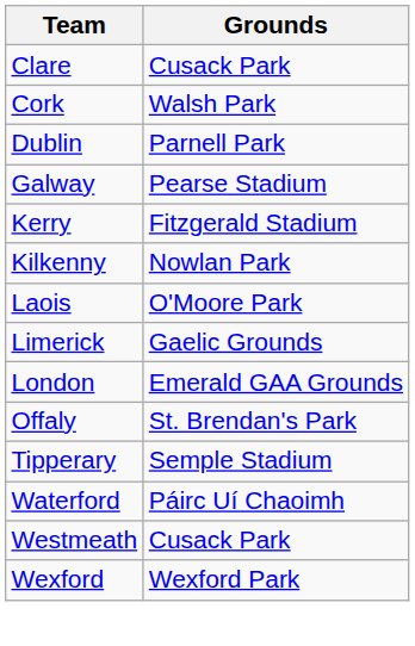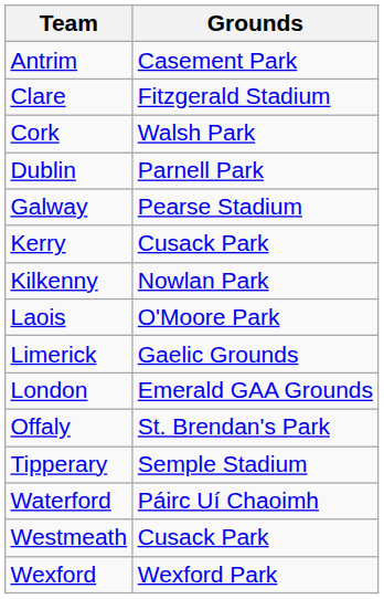+ row: Antrim | Casement Park
Clare | Grounds: Cusack Park -> Fitzgerald Stadium
Kerry | Grounds: Fitzgerald Stadium -> Cusack Park
